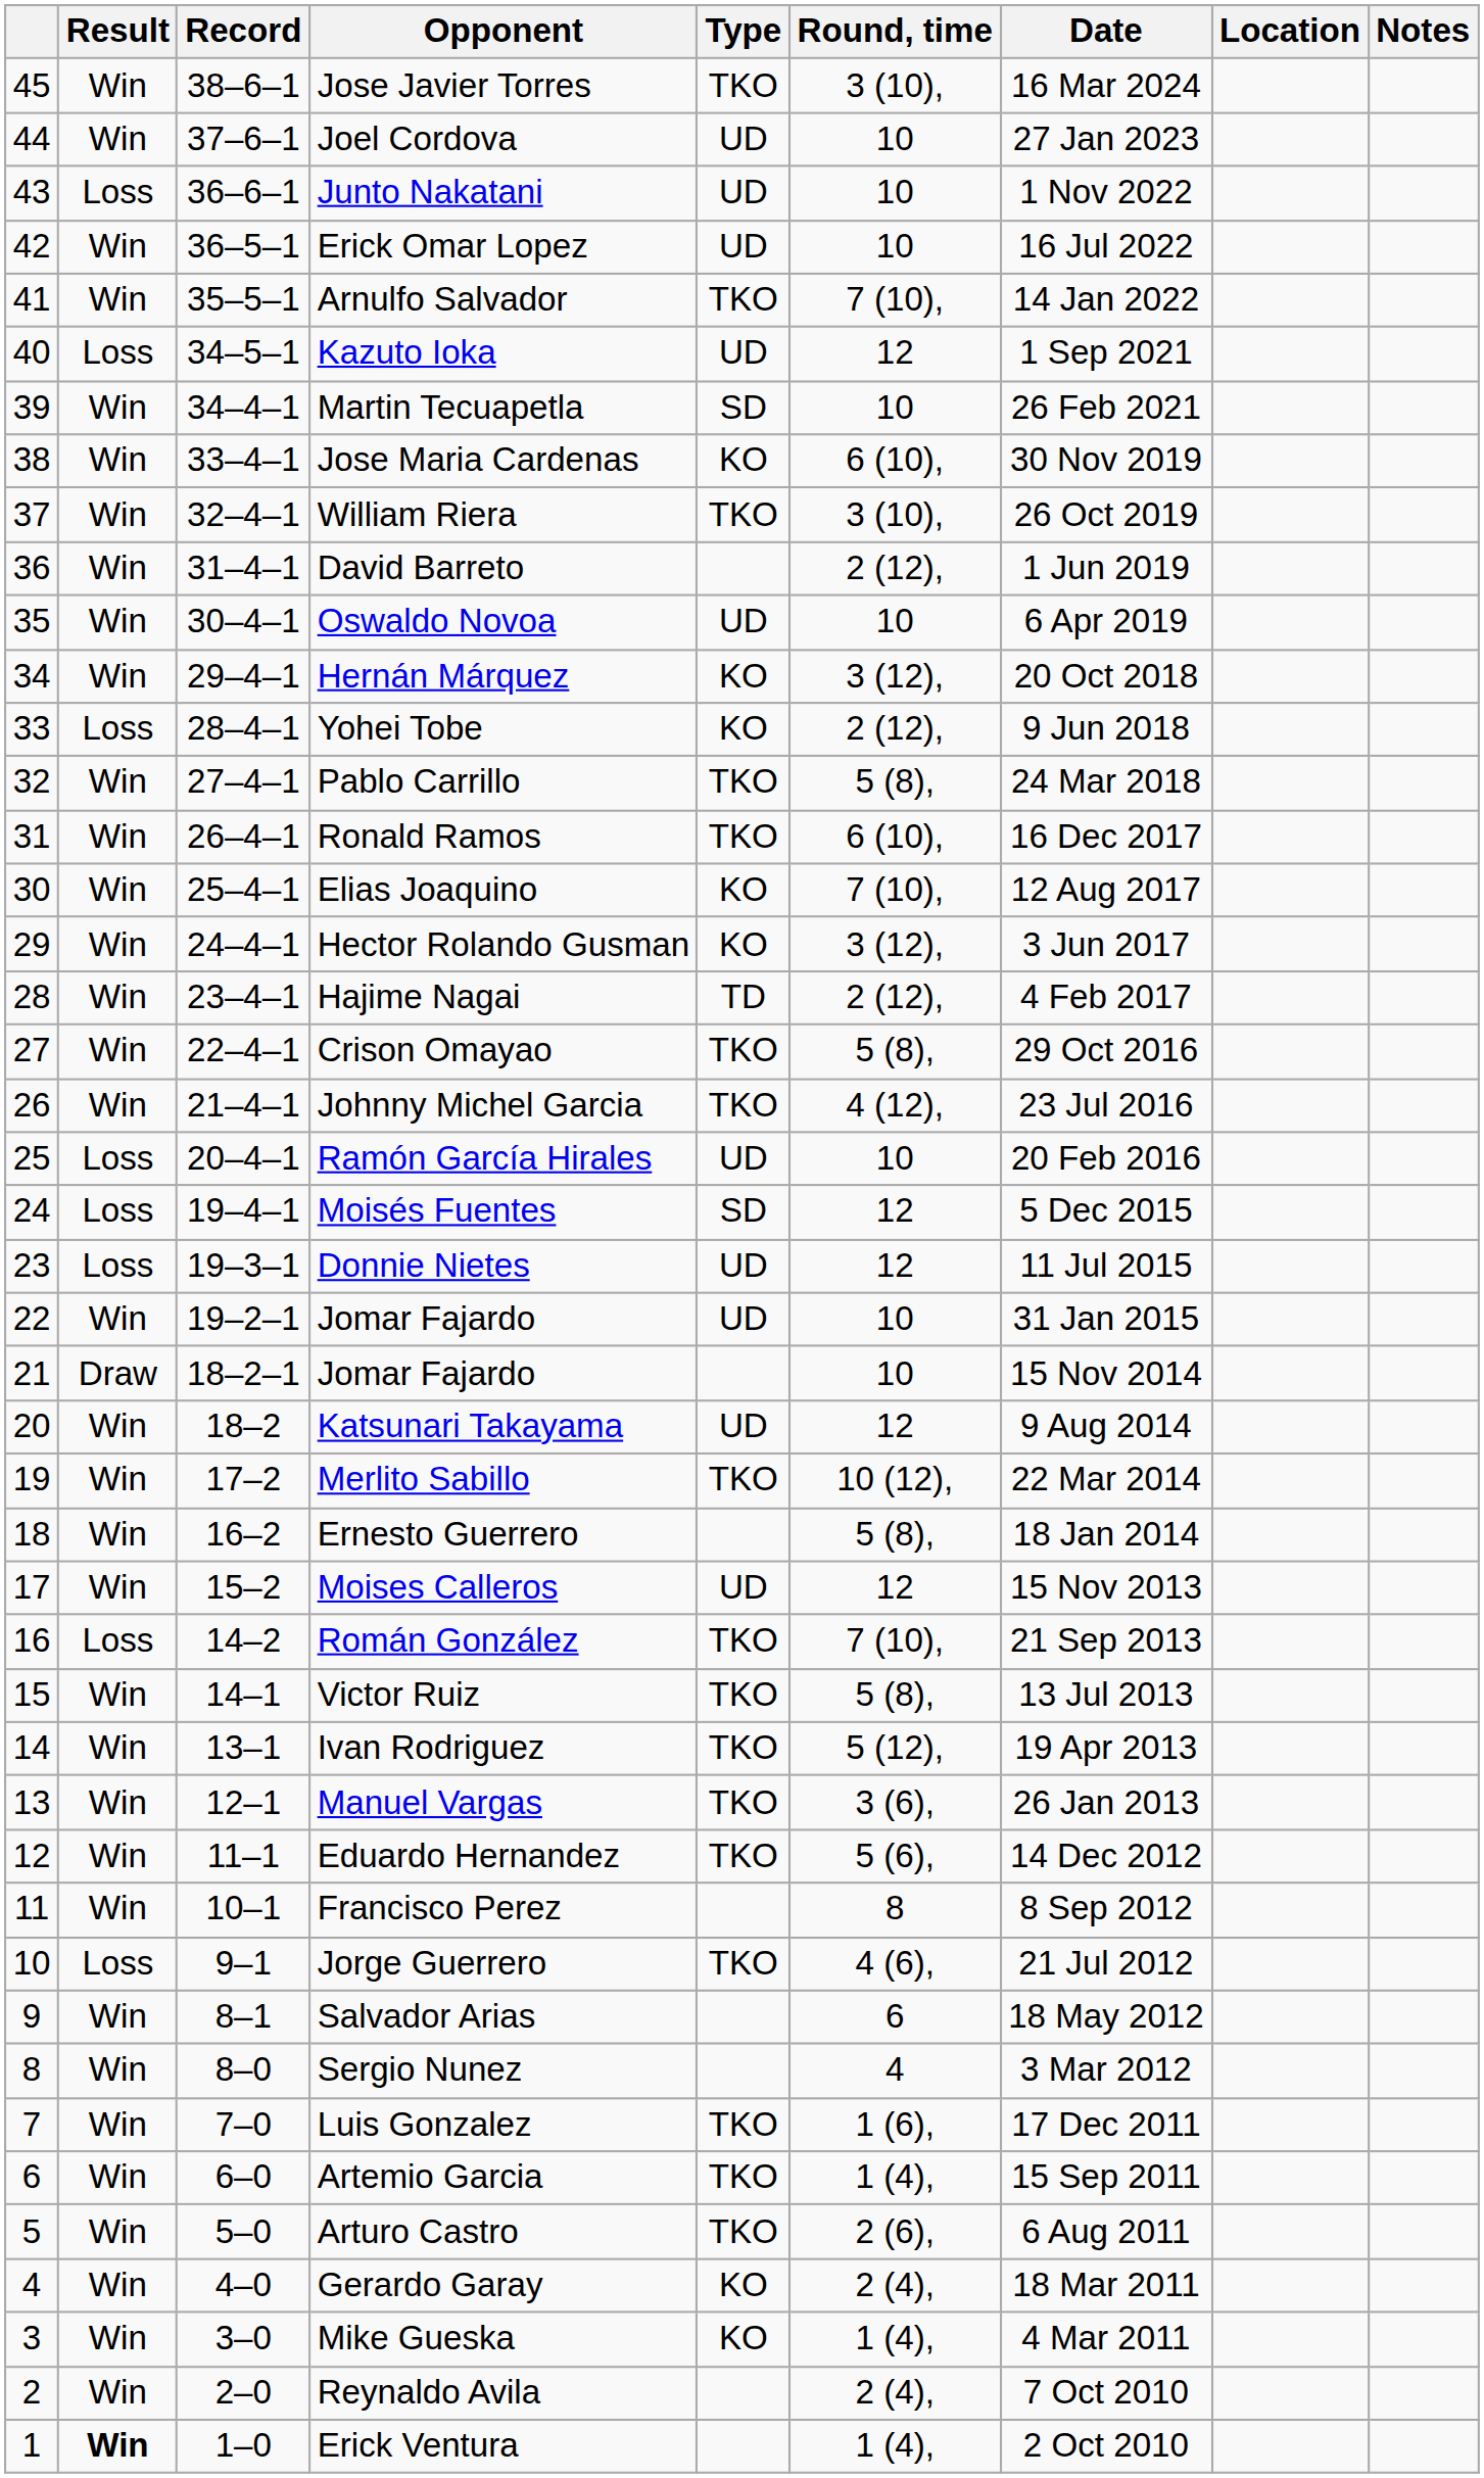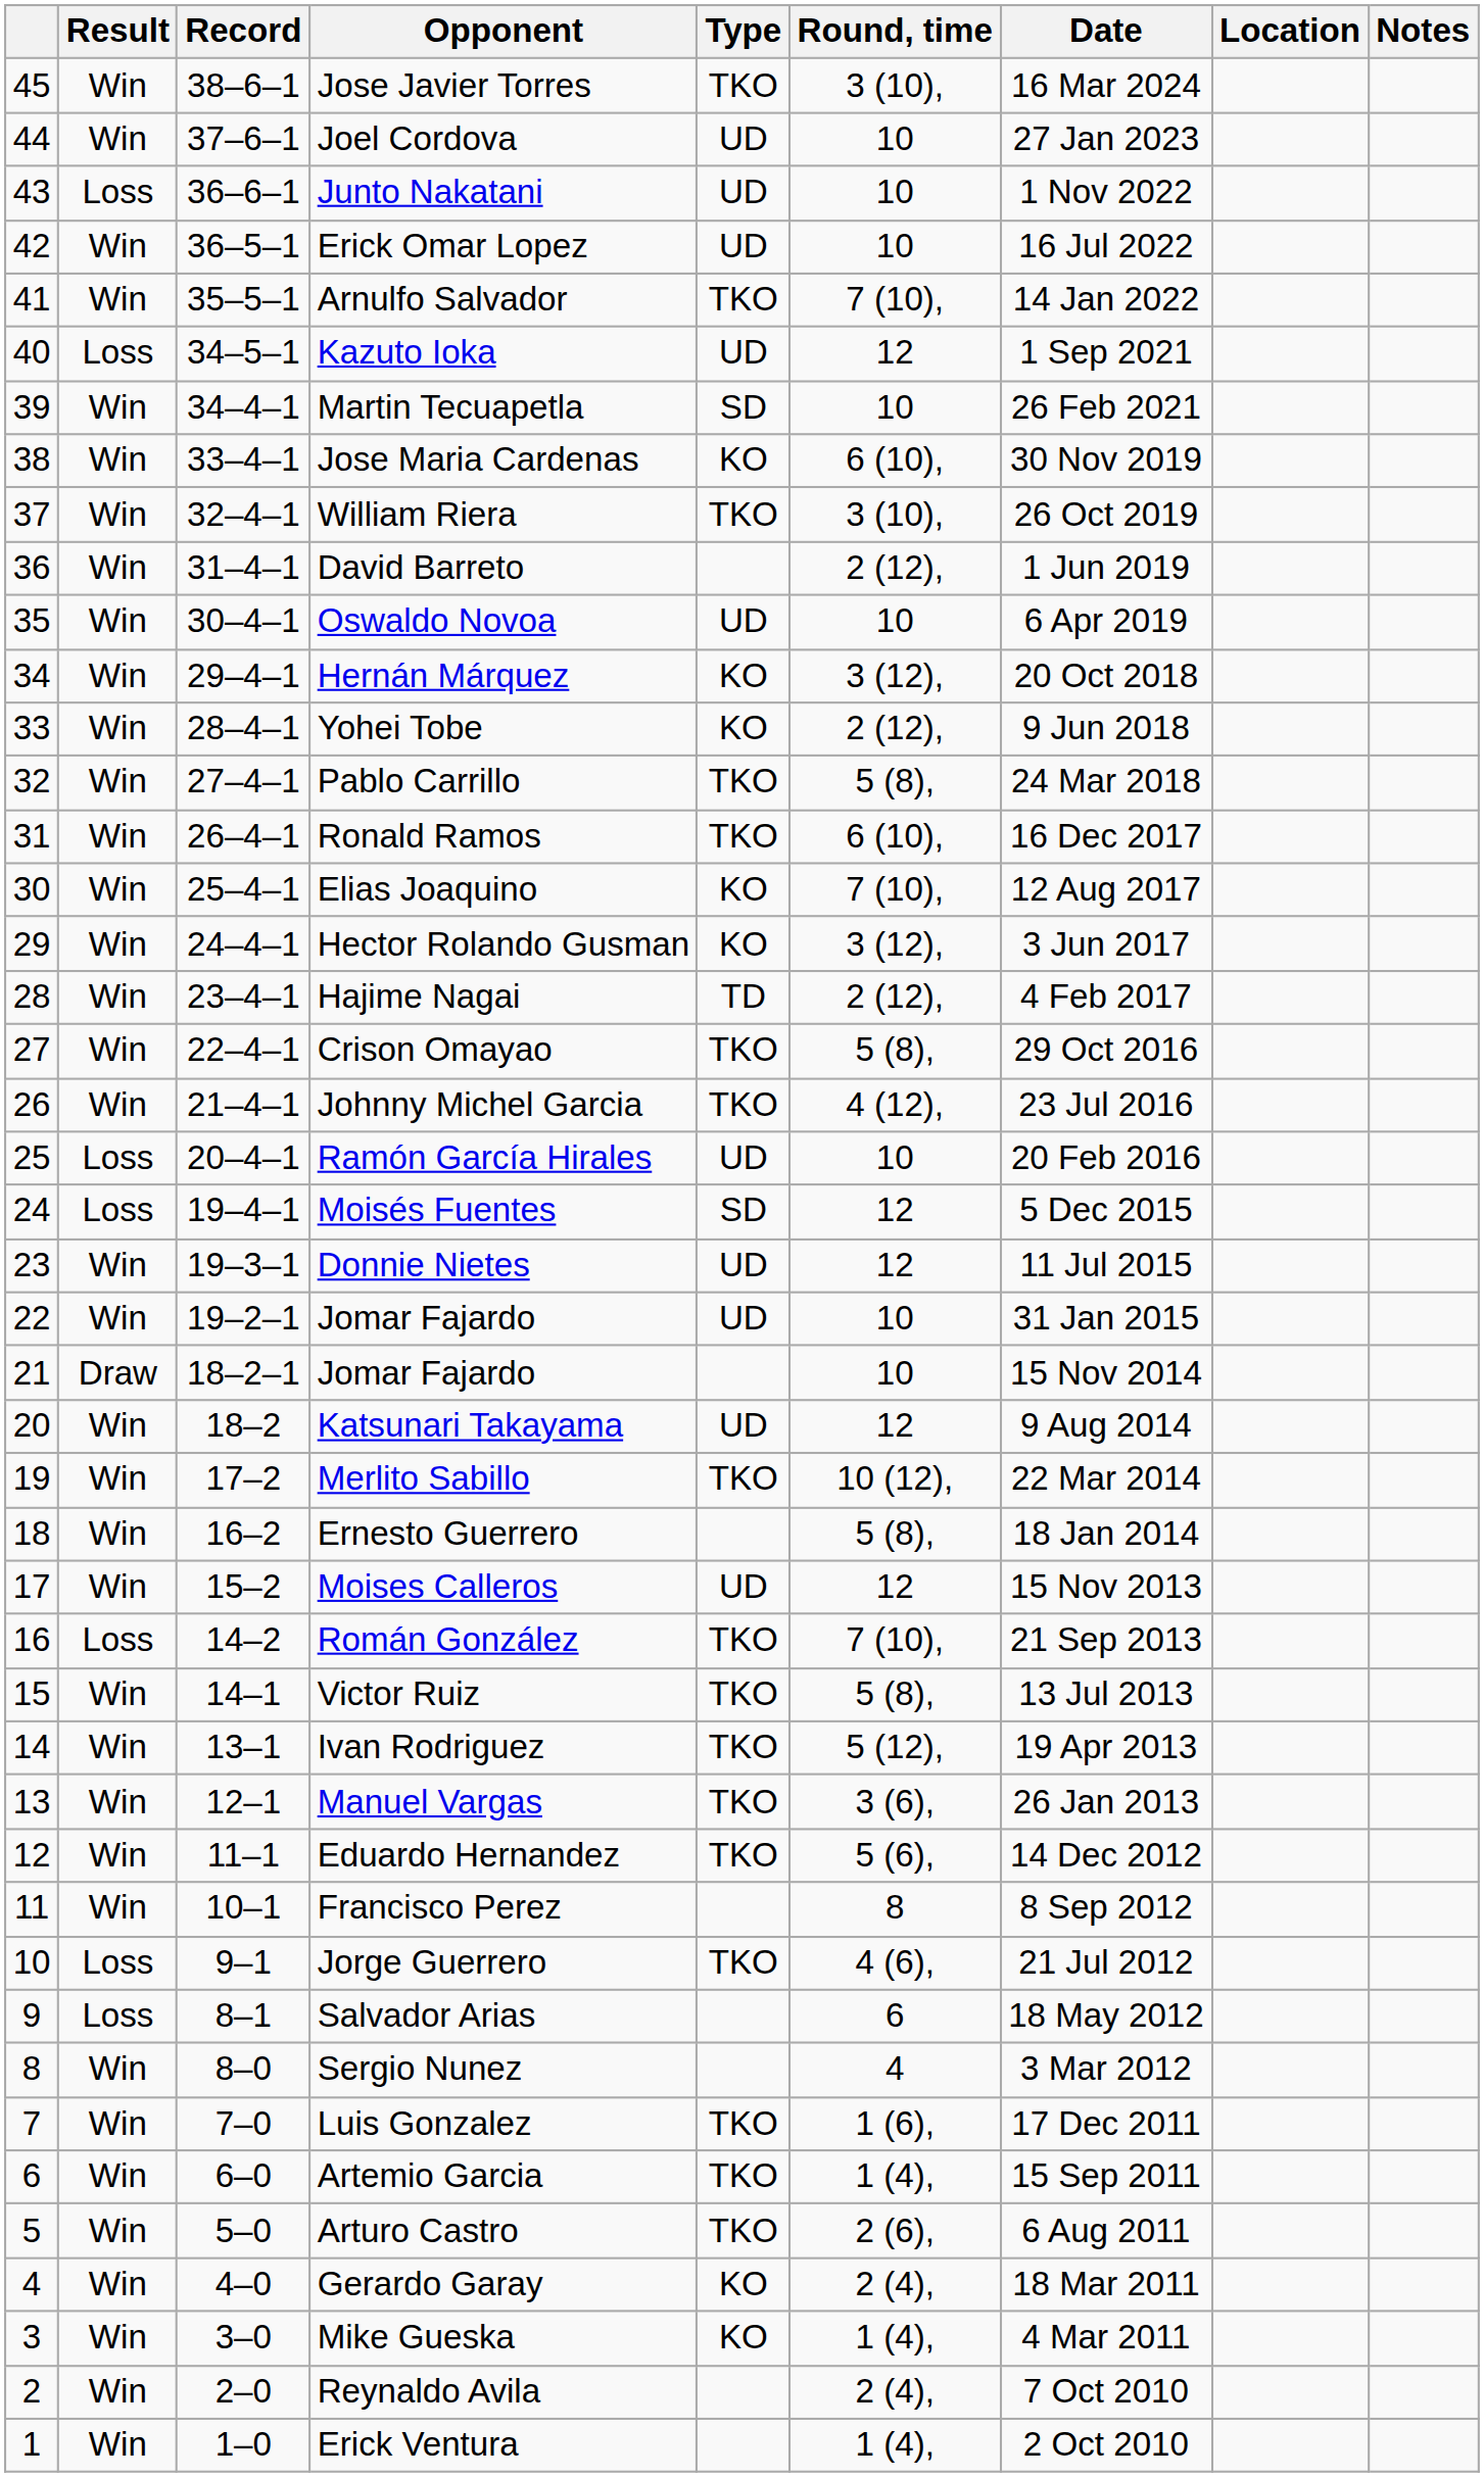Yohei Tobe | Result: Loss -> Win
Donnie Nietes | Result: Loss -> Win
Salvador Arias | Result: Win -> Loss
Erick Ventura | Result: bold -> normal
